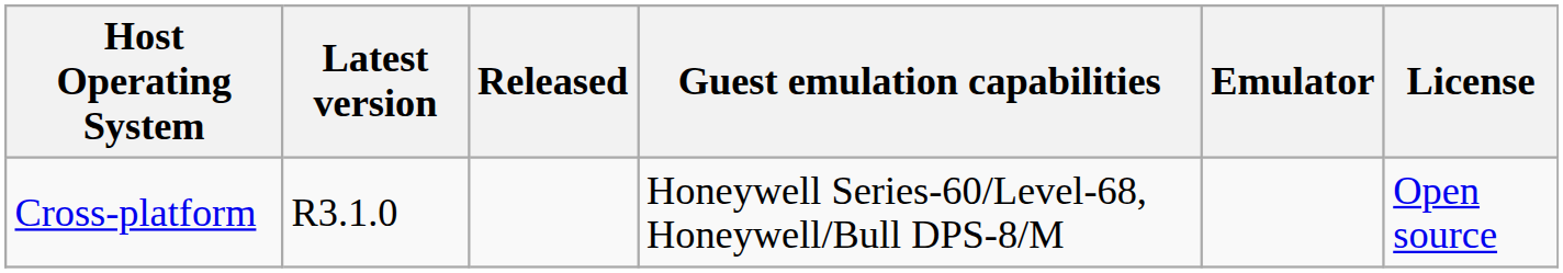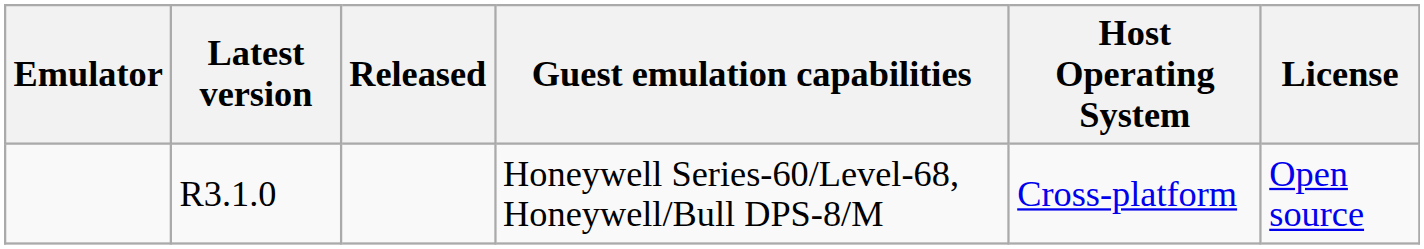columns swapped: Emulator <-> Host Operating System
